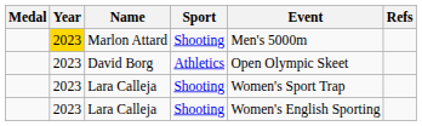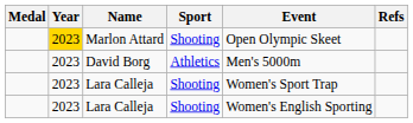Marlon Attard | Event: Men's 5000m -> Open Olympic Skeet
David Borg | Event: Open Olympic Skeet -> Men's 5000m
